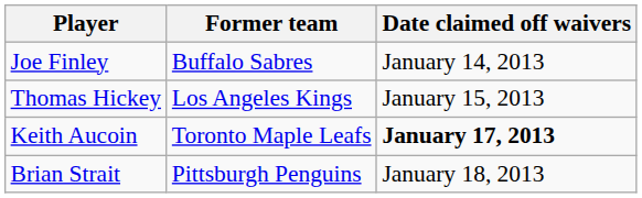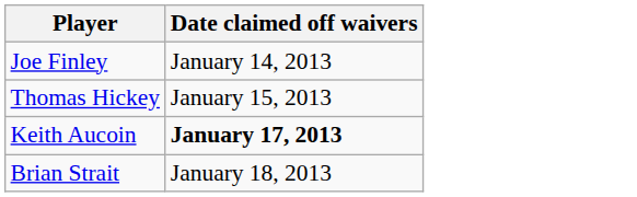- column: Former team | Buffalo Sabres | Los Angeles Kings | Toronto Maple Leafs | Pittsburgh Penguins
